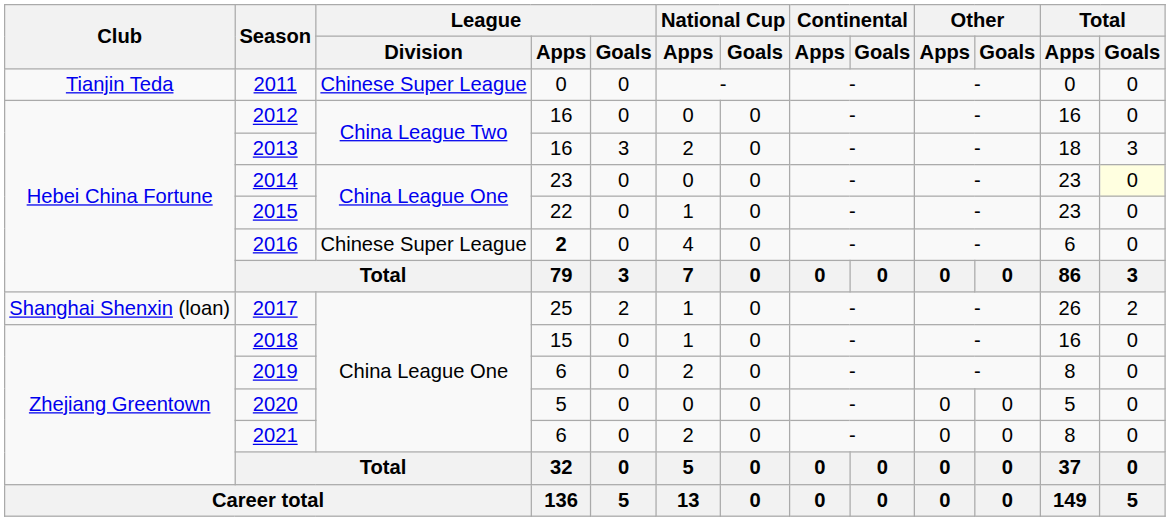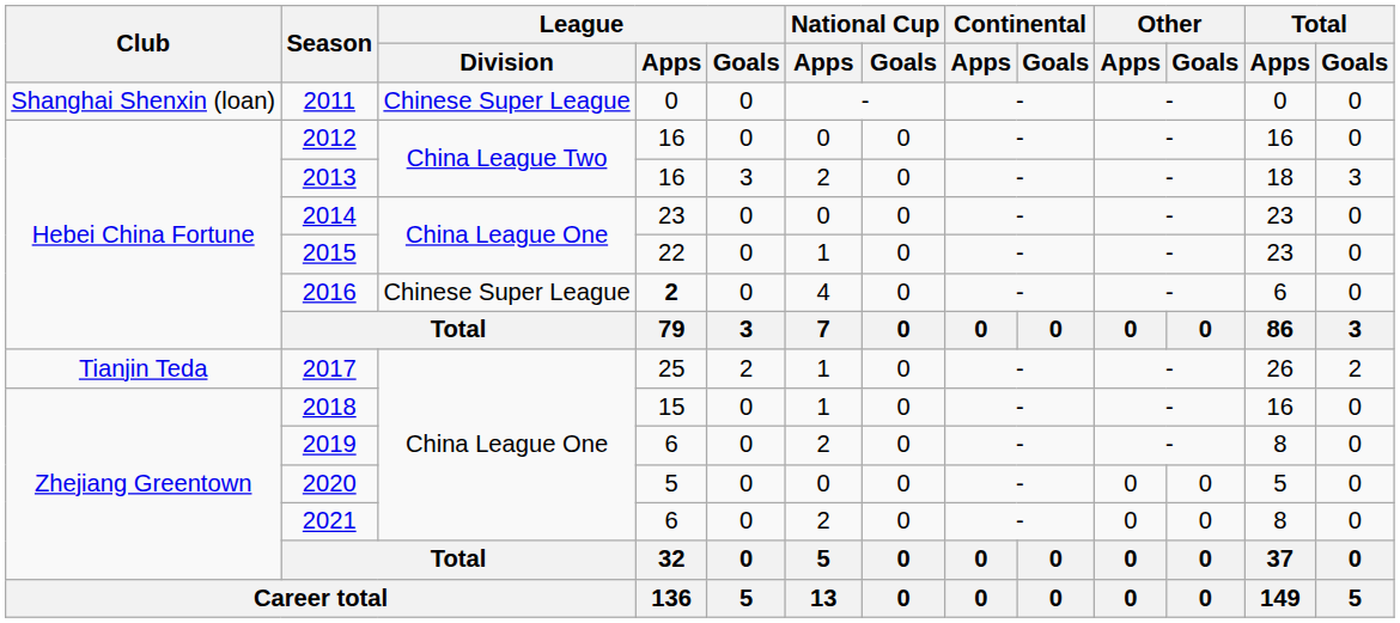2011 | Club: Tianjin Teda -> Shanghai Shenxin (loan)
2014 | Total / Goals: lightyellow background -> no background
2017 | Club: Shanghai Shenxin (loan) -> Tianjin Teda
